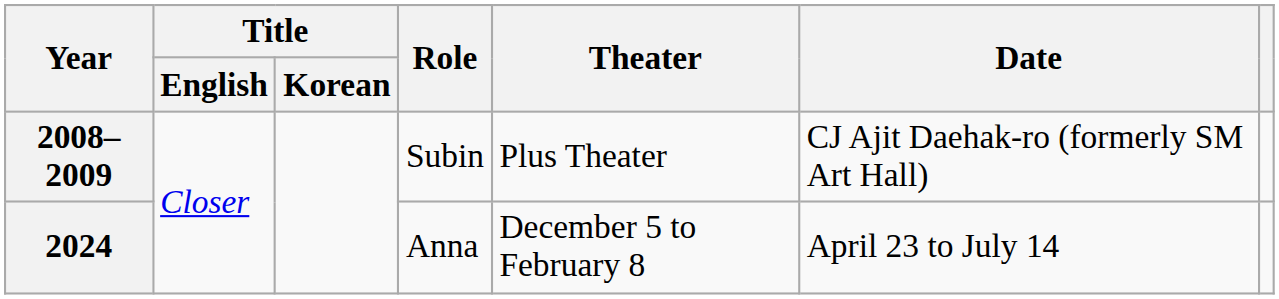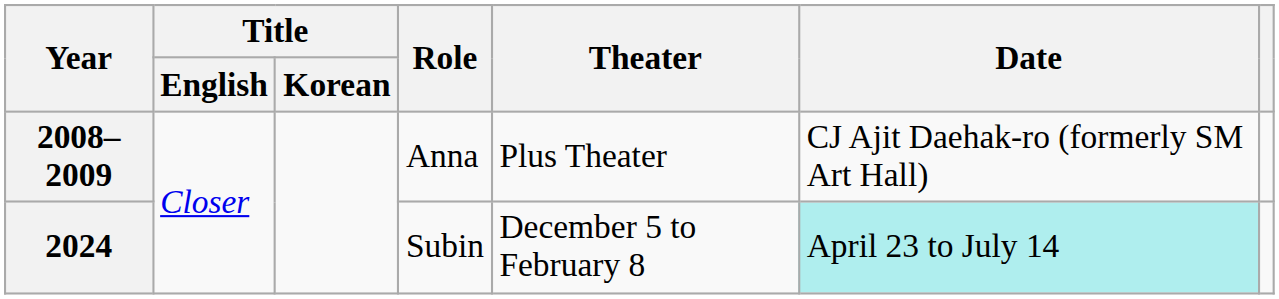2008–2009 | Role: Subin -> Anna
2024 | Role: Anna -> Subin
2024 | Date: no background -> paleturquoise background
